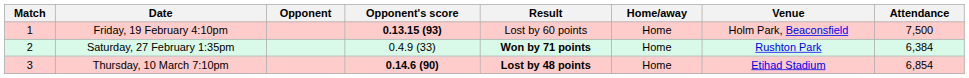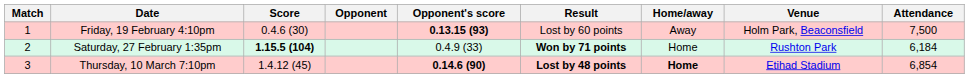+ column: Score | 0.4.6 (30) | 1.15.5 (104) | 1.4.12 (45)
Friday, 19 February 4:10pm | Home/away: Home -> Away
Saturday, 27 February 1:35pm | Attendance: 6,384 -> 6,184
Thursday, 10 March 7:10pm | Home/away: normal -> bold
